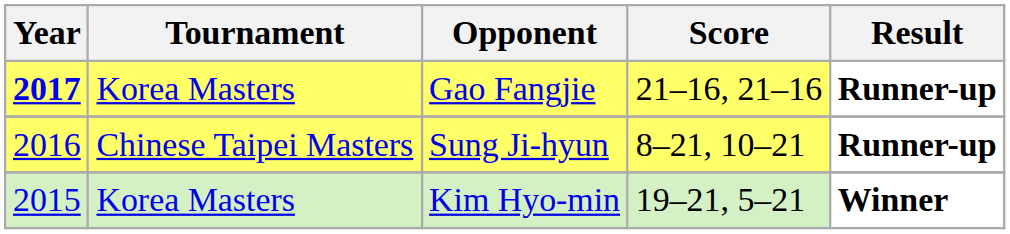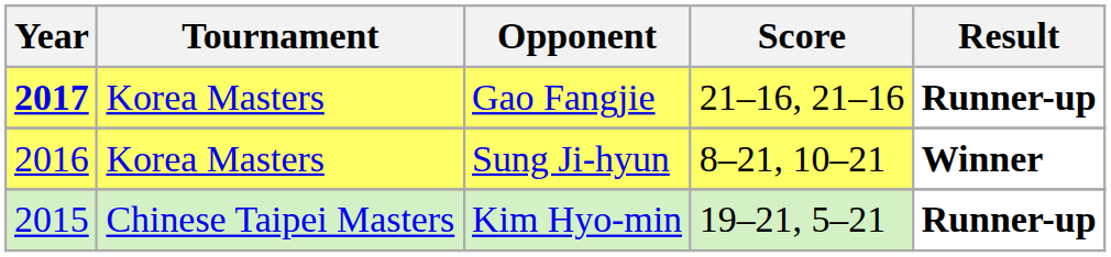Sung Ji-hyun | Tournament: Chinese Taipei Masters -> Korea Masters
Sung Ji-hyun | Result: Runner-up -> Winner
Kim Hyo-min | Tournament: Korea Masters -> Chinese Taipei Masters
Kim Hyo-min | Result: Winner -> Runner-up
